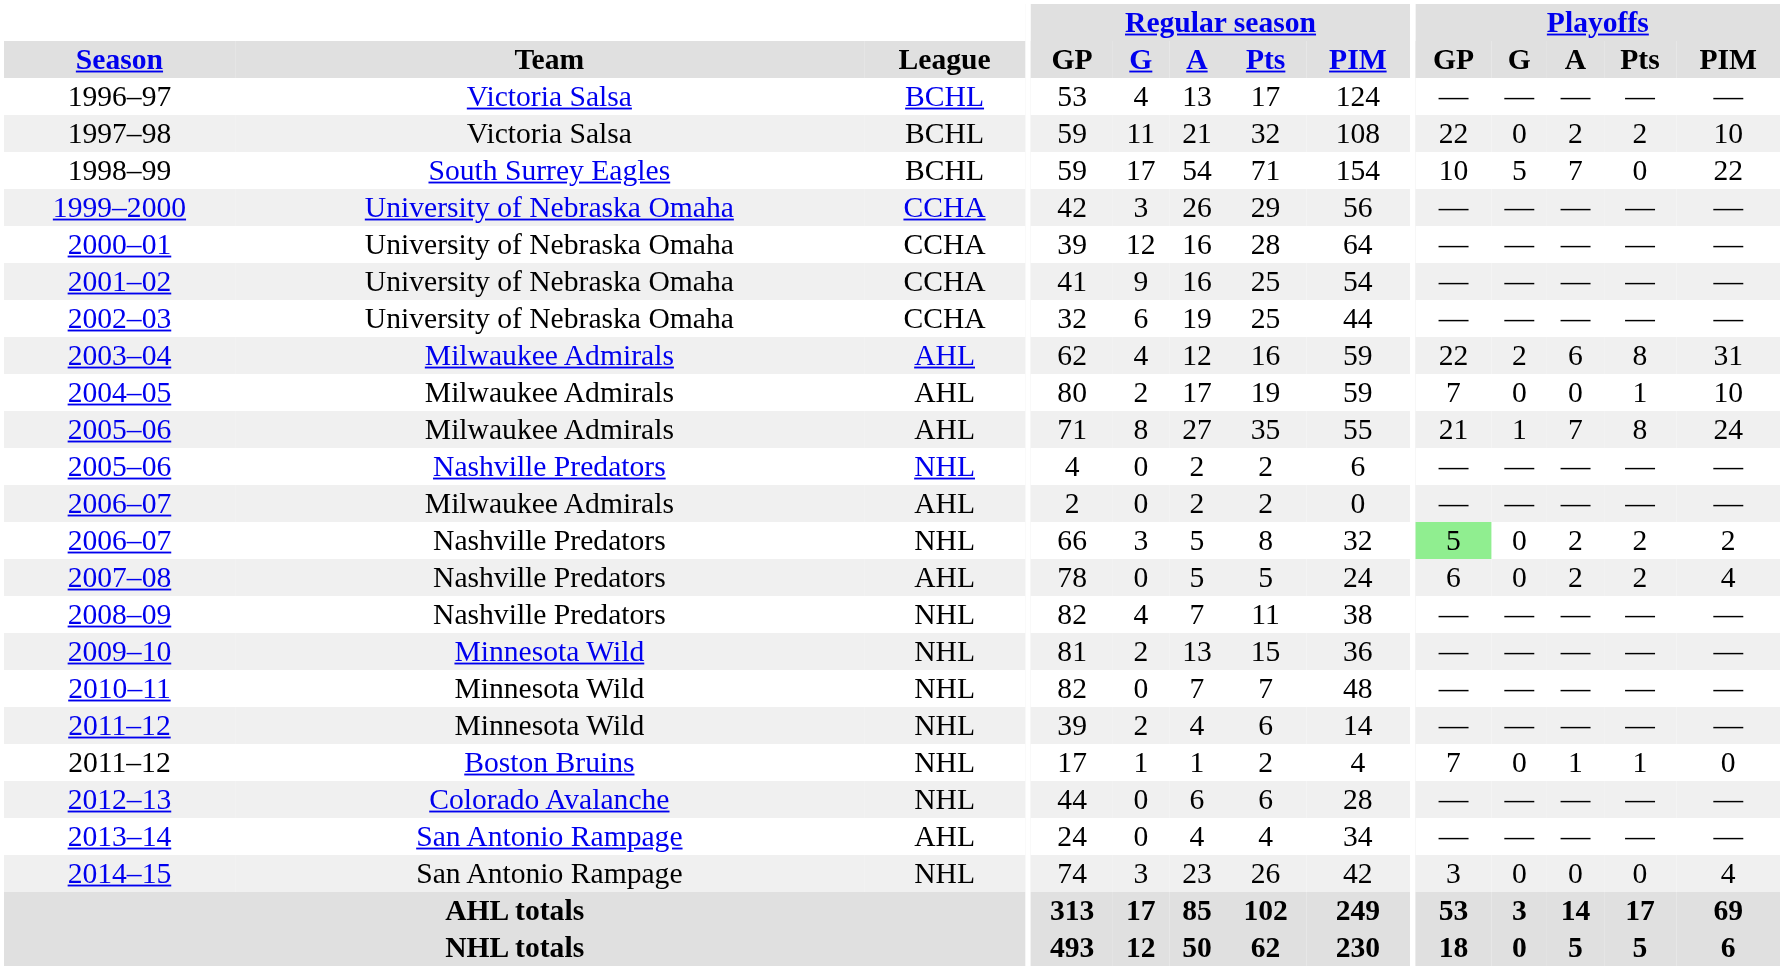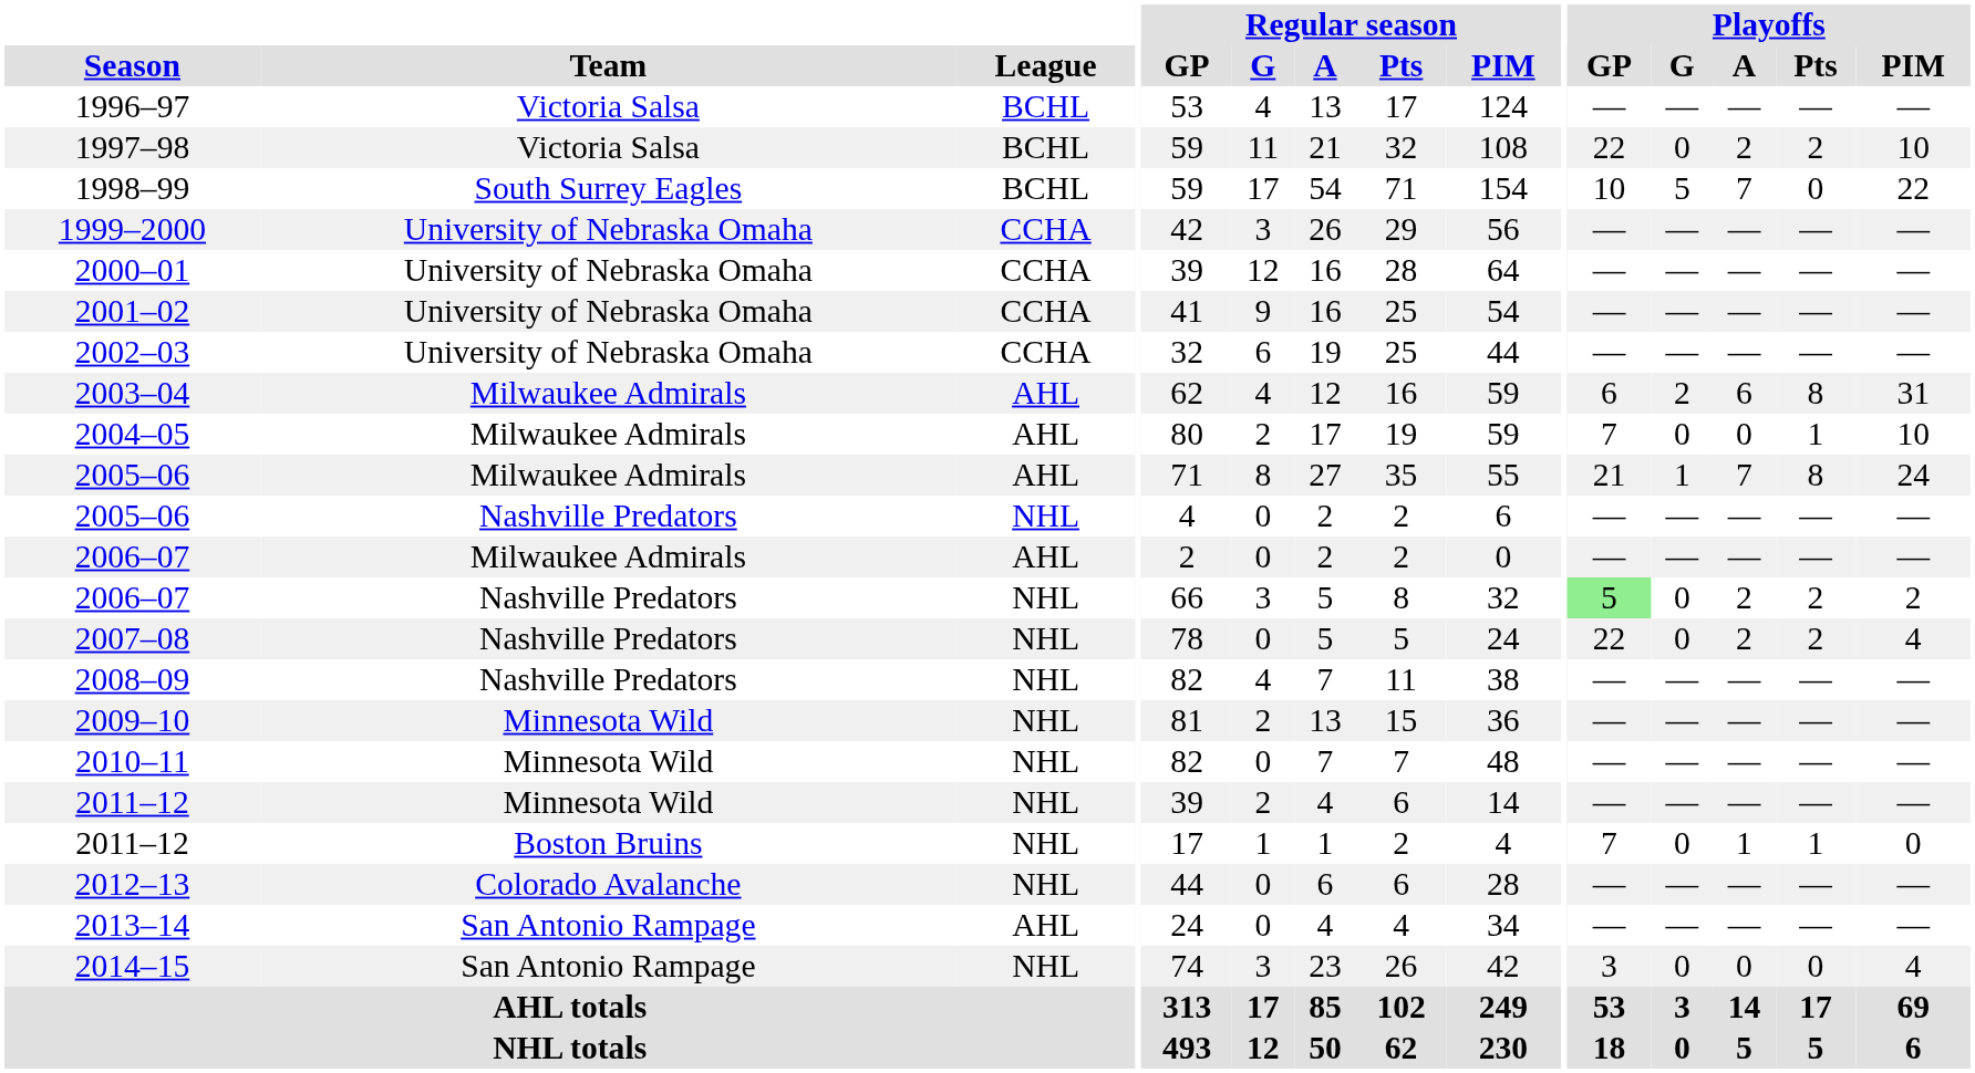2003–04 | Playoffs / GP: 22 -> 6
2007–08 | League: AHL -> NHL
2007–08 | Playoffs / GP: 6 -> 22
